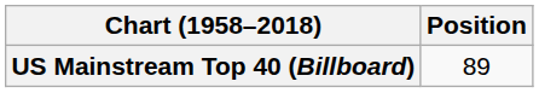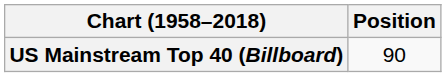US Mainstream Top 40 (Billboard) | Position: 89 -> 90
